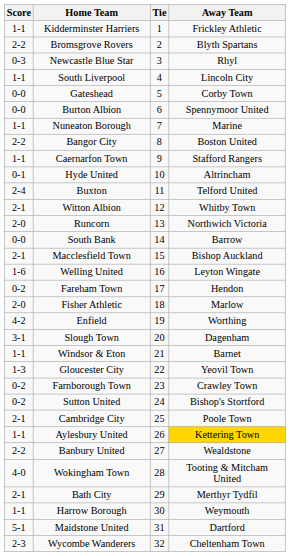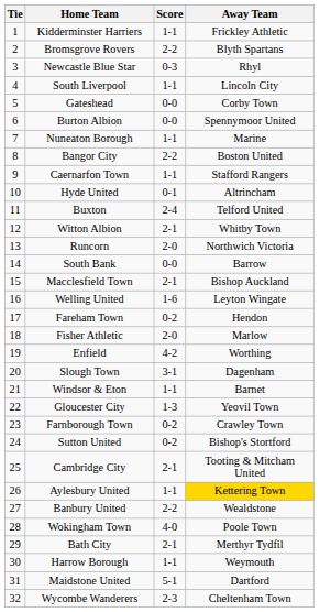columns swapped: Tie <-> Score
Cambridge City | Away Team: Poole Town -> Tooting & Mitcham United
Wokingham Town | Away Team: Tooting & Mitcham United -> Poole Town
